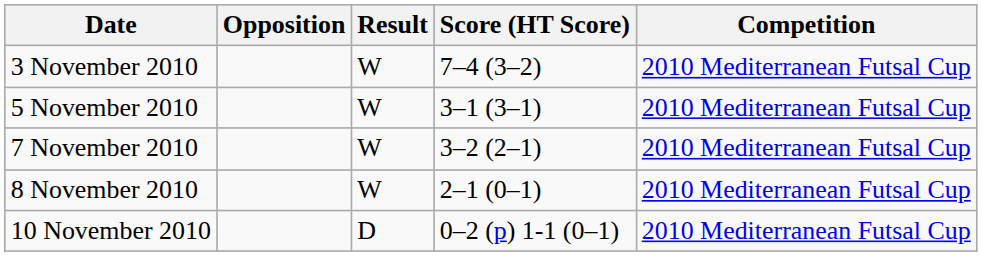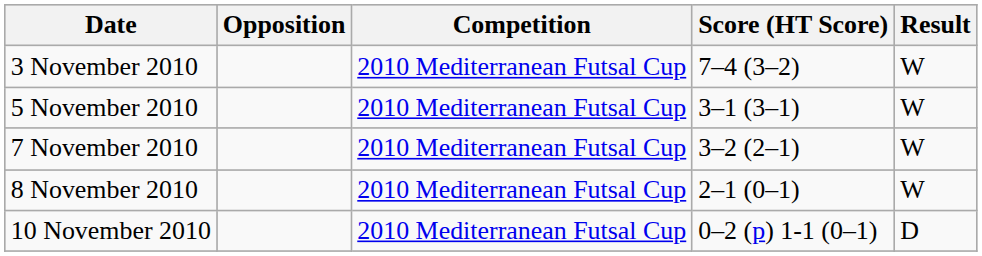columns swapped: Result <-> Competition
